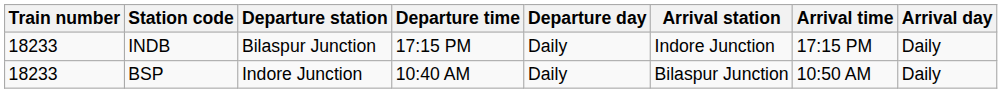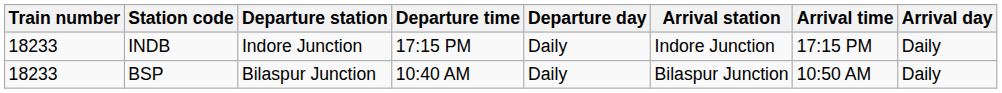INDB | Departure station: Bilaspur Junction -> Indore Junction
BSP | Departure station: Indore Junction -> Bilaspur Junction
